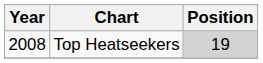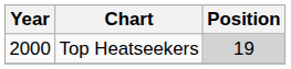Top Heatseekers | Year: 2008 -> 2000
